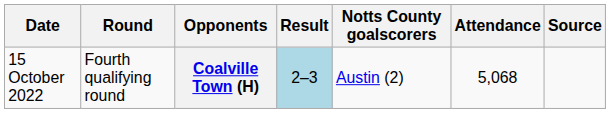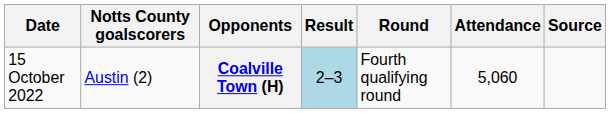columns swapped: Round <-> Notts County goalscorers
Coalville Town (H) | Attendance: 5,068 -> 5,060
